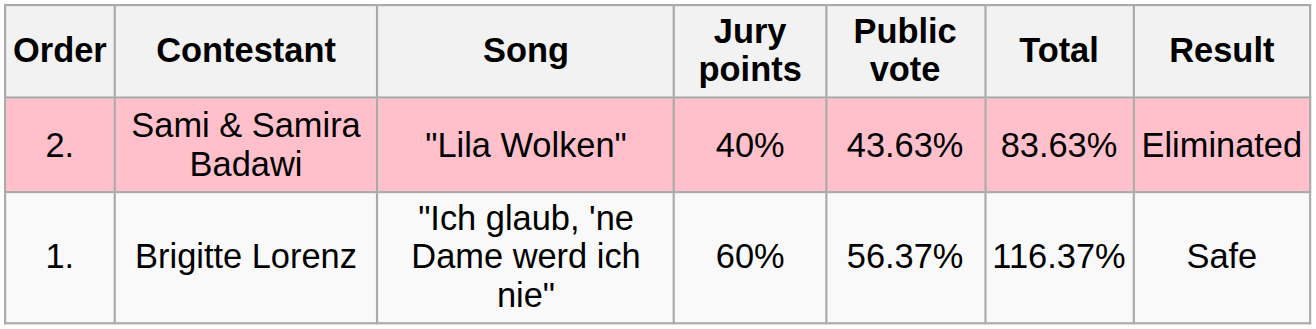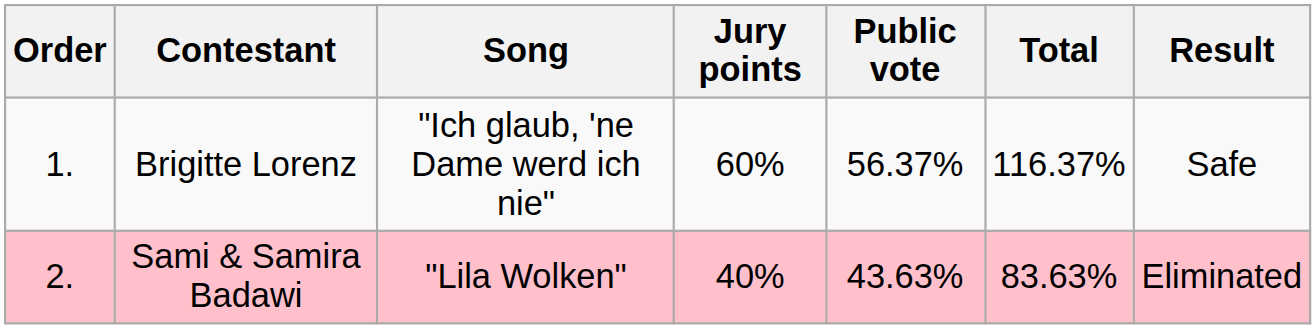rows swapped: Brigitte Lorenz <-> Sami & Samira Badawi
